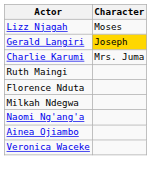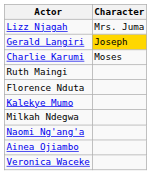Lizz Njagah | Character: Moses -> Mrs. Juma
Charlie Karumi | Character: Mrs. Juma -> Moses
+ row: Kalekye Mumo
